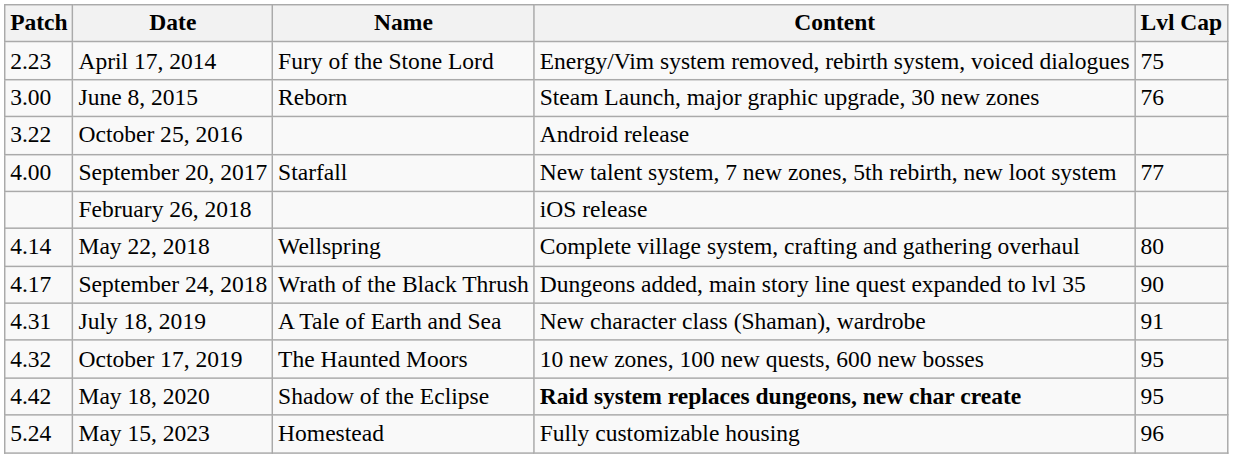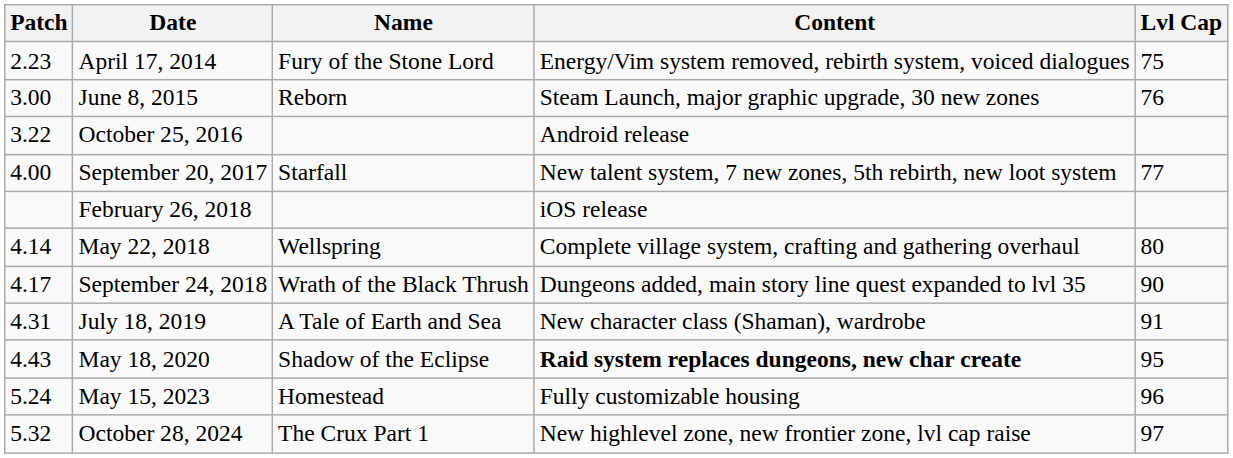- row: 4.32 | October 17, 2019 | The Haunted Moors | 10 new zones, 100 new quests, 600 new bosses | 95
May 18, 2020 | Patch: 4.42 -> 4.43
+ row: 5.32 | October 28, 2024 | The Crux Part 1 | New highlevel zone, new frontier zone, lvl cap raise | 97
